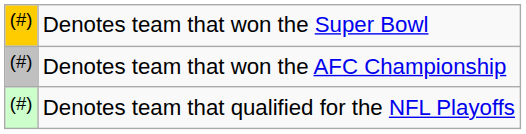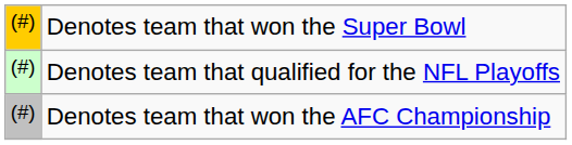rows swapped: Denotes team that won the AFC Championship <-> Denotes team that qualified for the NFL Playoffs
